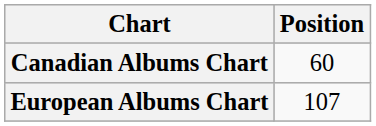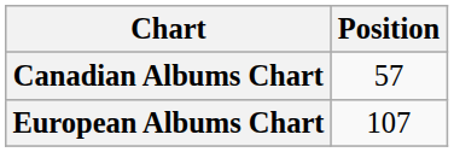Canadian Albums Chart | Position: 60 -> 57
